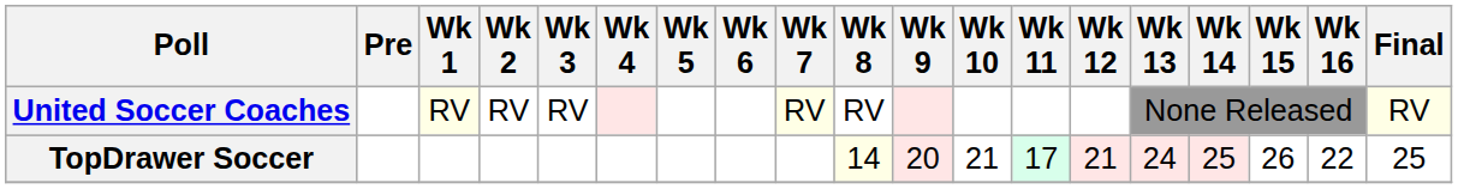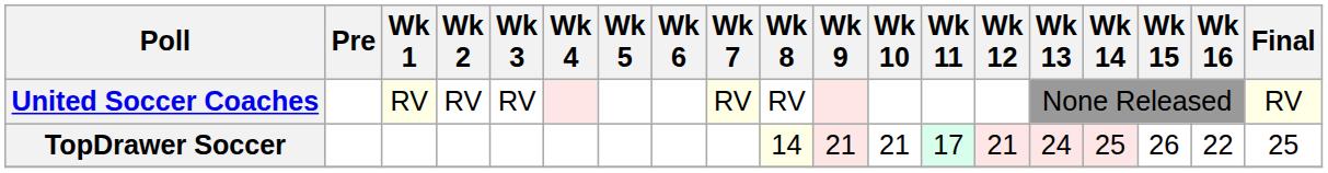TopDrawer Soccer | Wk 9: 20 -> 21
